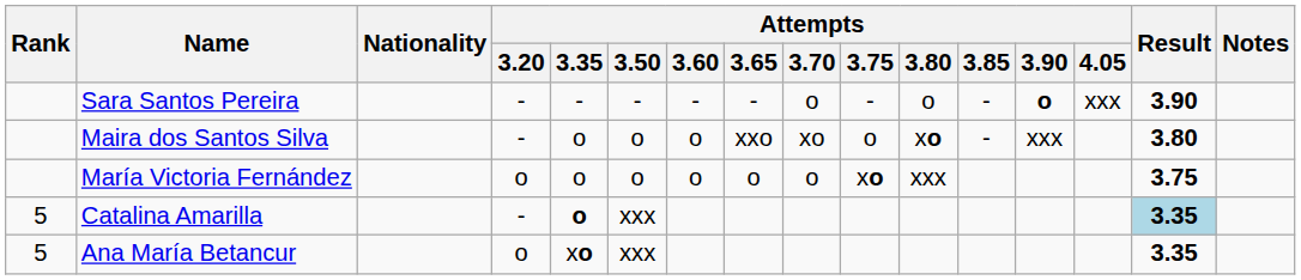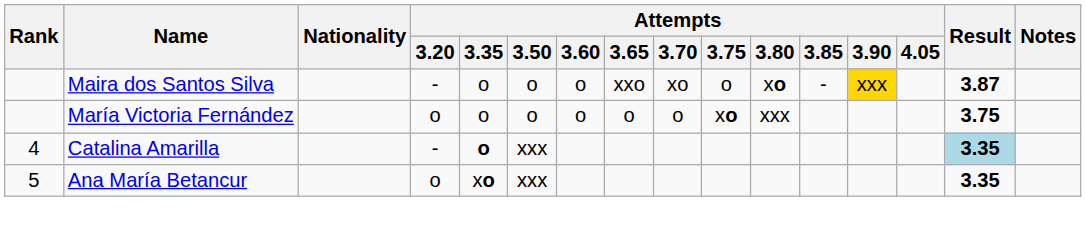- row: Sara Santos Pereira | - | - | - | - | - | o | - | o | - | o | xxx | 3.90
Maira dos Santos Silva | Attempts / 3.90: no background -> gold background
Maira dos Santos Silva | Result: 3.80 -> 3.87
Catalina Amarilla | Rank: 5 -> 4
